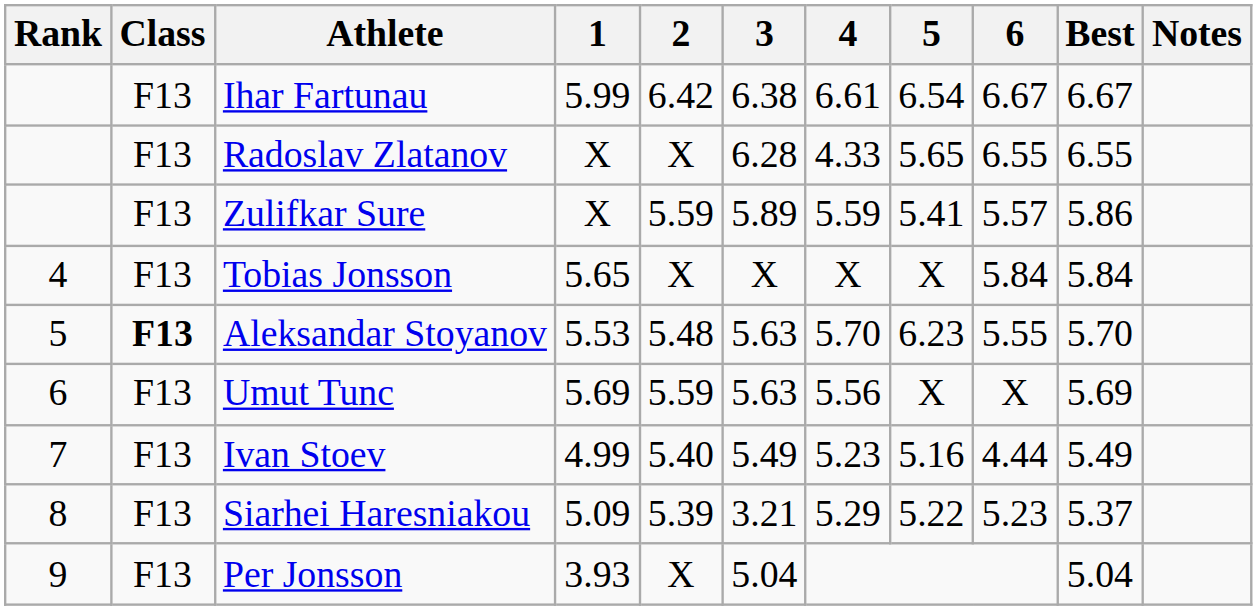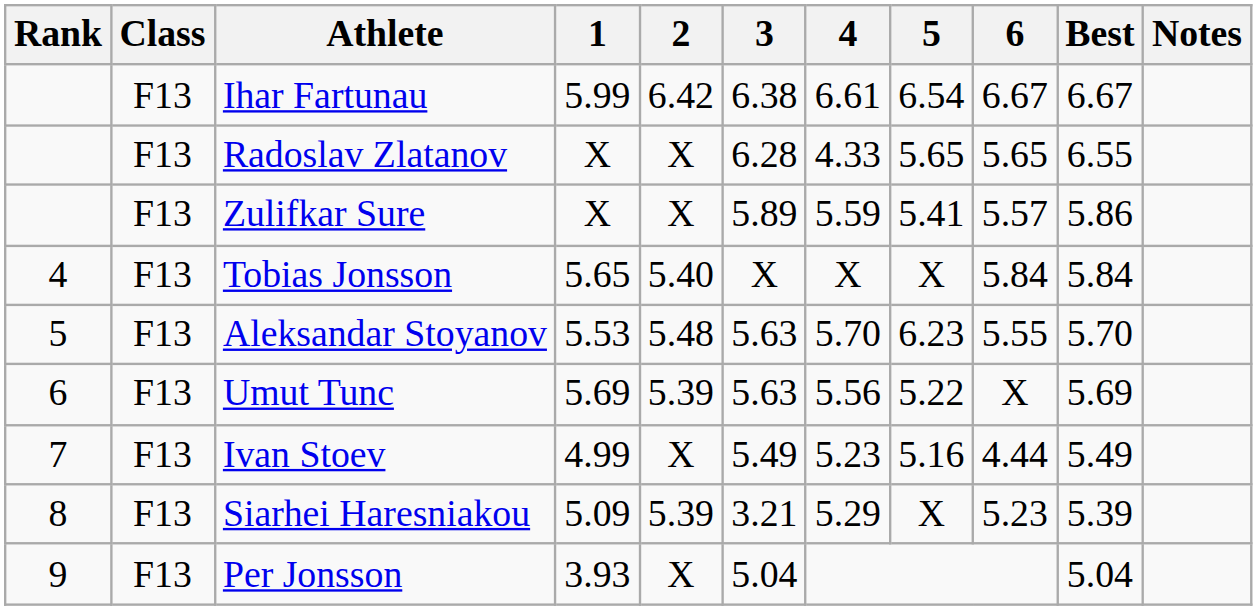Radoslav Zlatanov | 6: 6.55 -> 5.65
Zulifkar Sure | 2: 5.59 -> X
Tobias Jonsson | 2: X -> 5.40
Aleksandar Stoyanov | Class: bold -> normal
Umut Tunc | 2: 5.59 -> 5.39
Umut Tunc | 5: X -> 5.22
Ivan Stoev | 2: 5.40 -> X
Siarhei Haresniakou | 5: 5.22 -> X
Siarhei Haresniakou | Best: 5.37 -> 5.39
